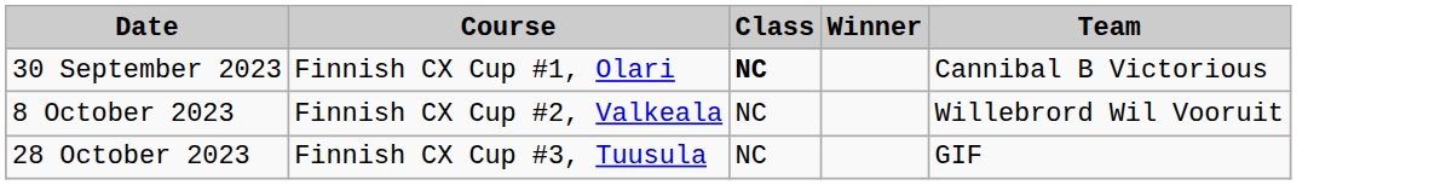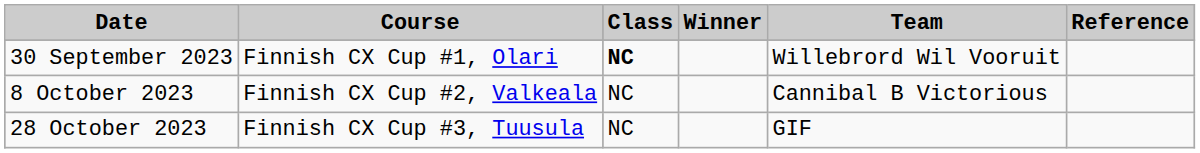+ column: Reference
30 September 2023 | Team: Cannibal B Victorious -> Willebrord Wil Vooruit
8 October 2023 | Team: Willebrord Wil Vooruit -> Cannibal B Victorious
